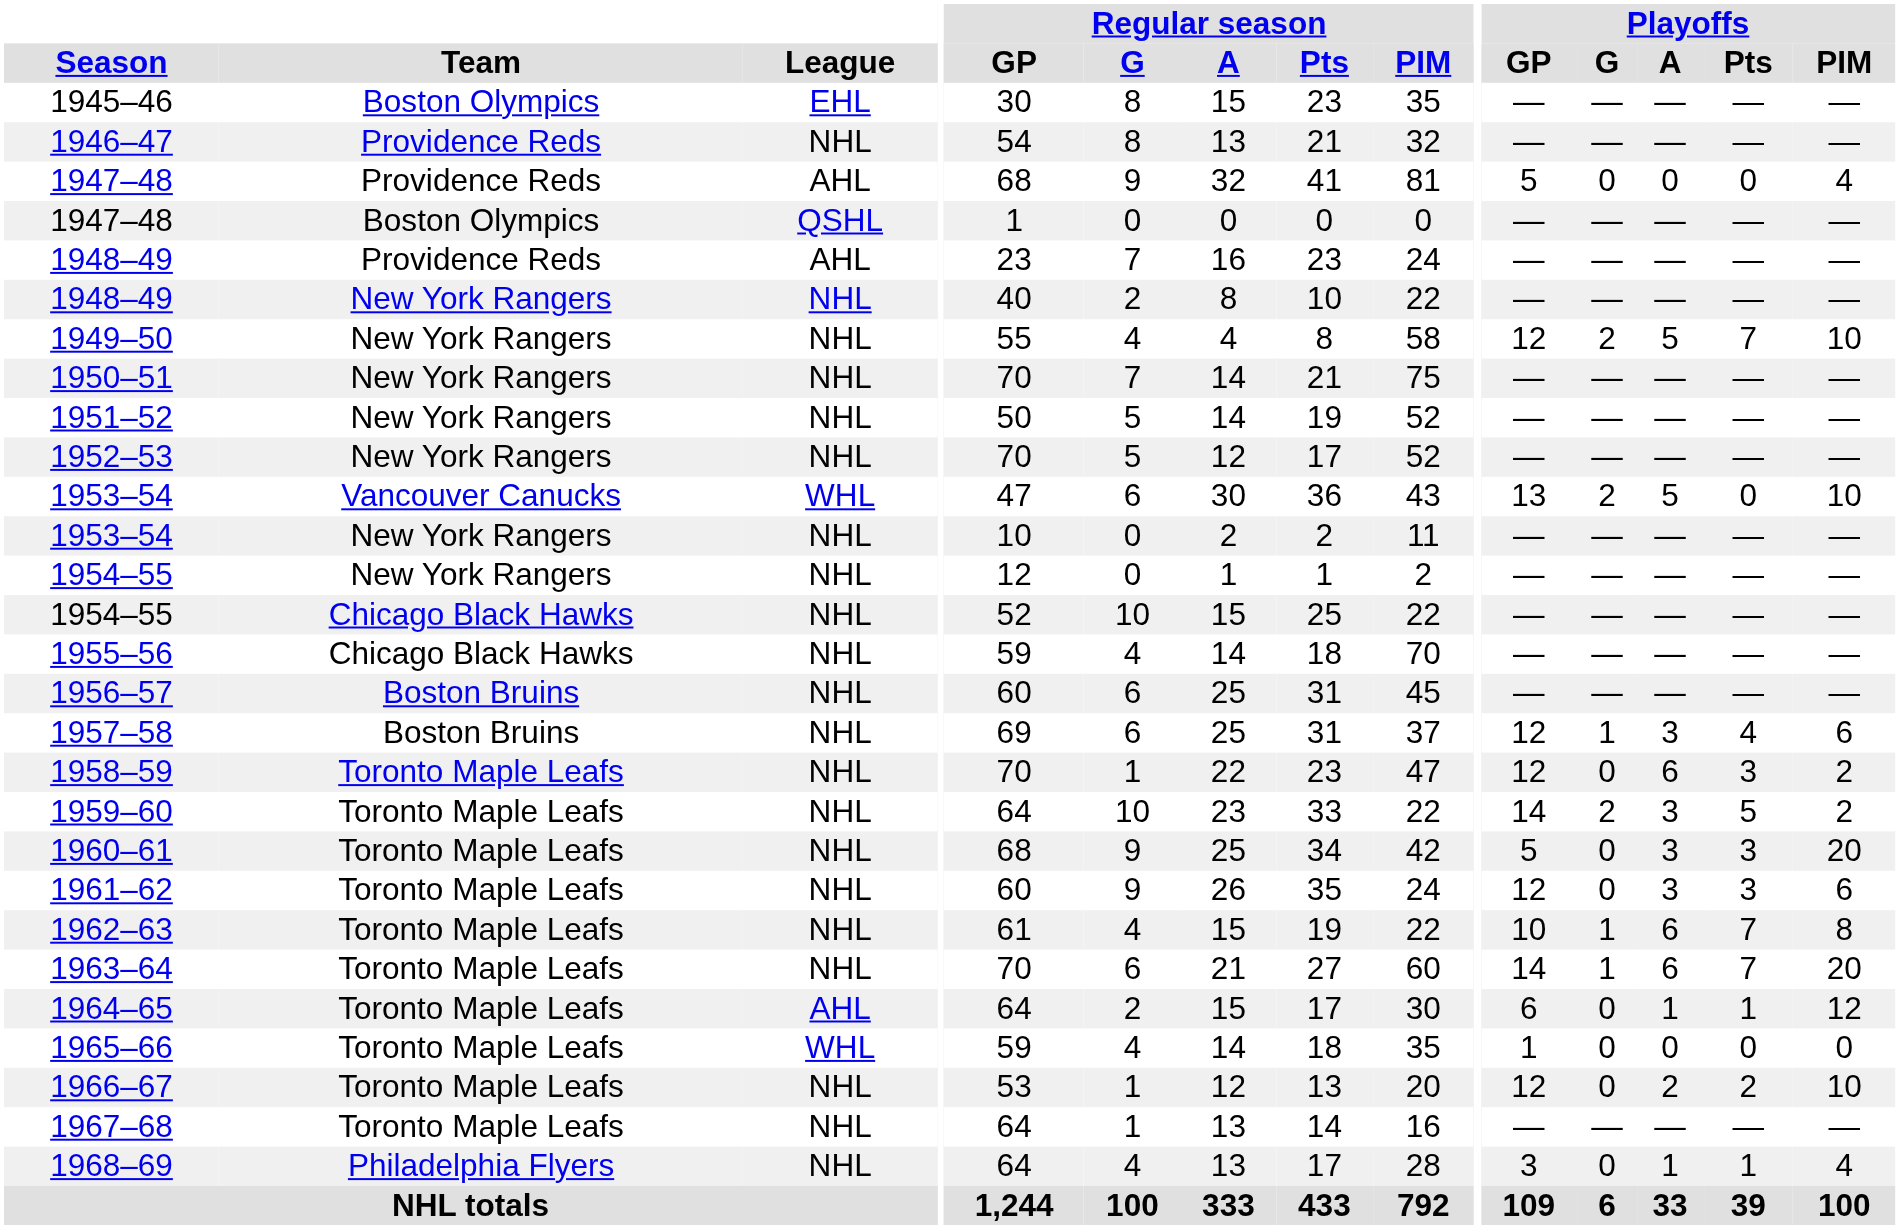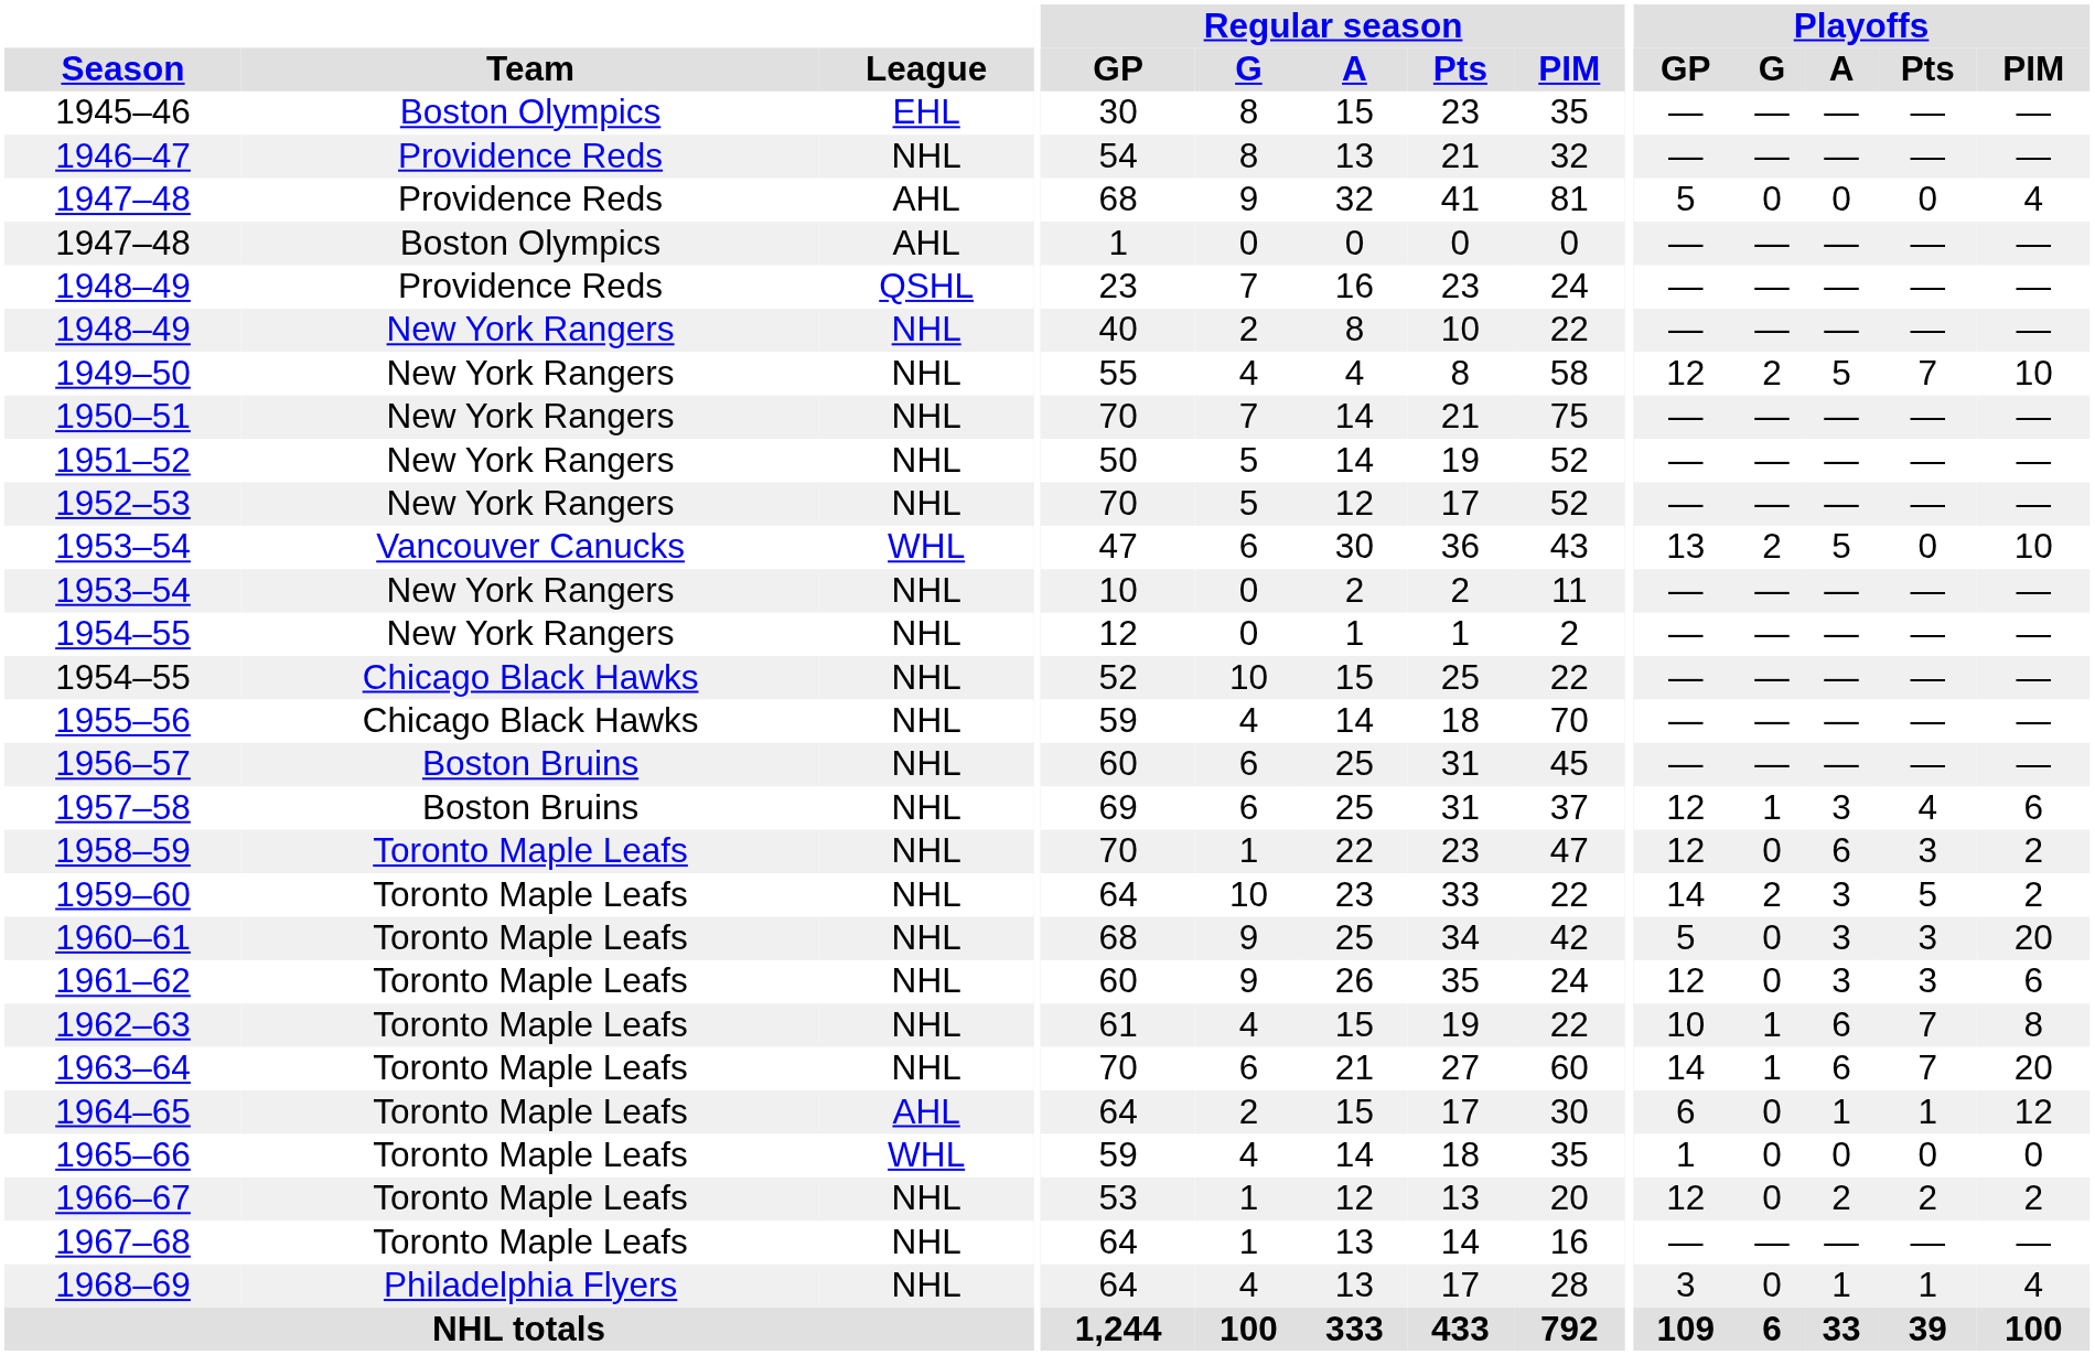1947–48 / Boston Olympics | League: QSHL -> AHL
1948–49 / Providence Reds | League: AHL -> QSHL
1966–67 | Playoffs / PIM: 10 -> 2
